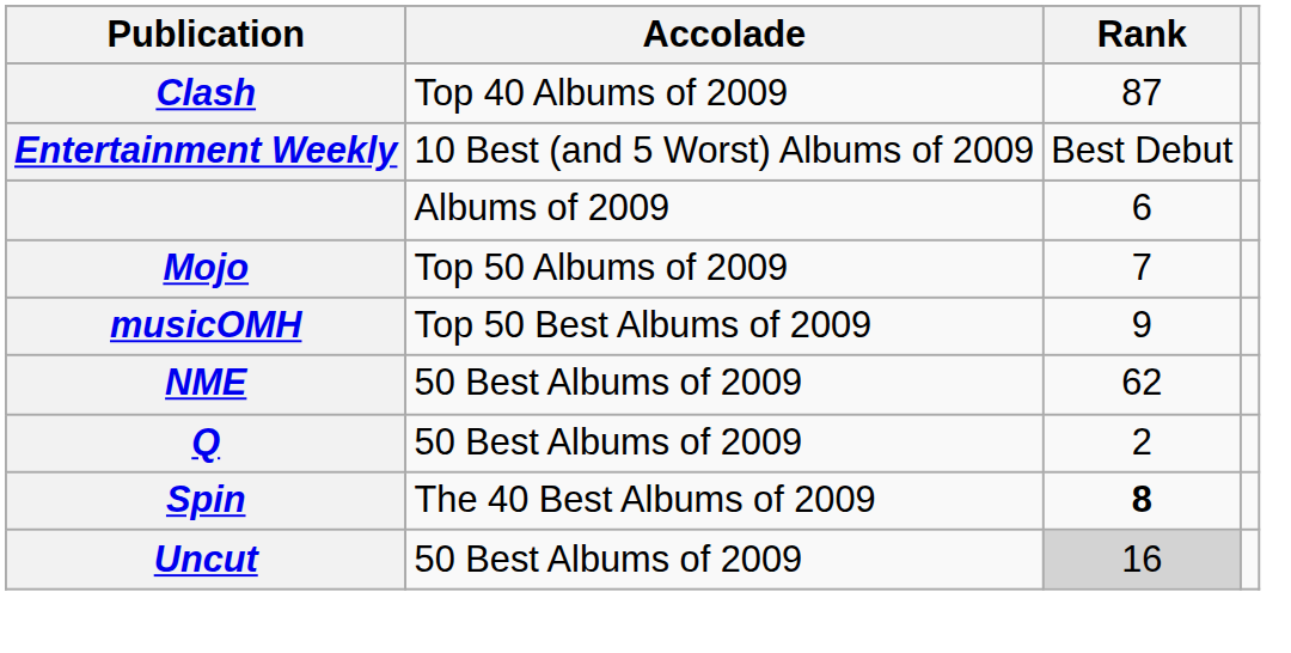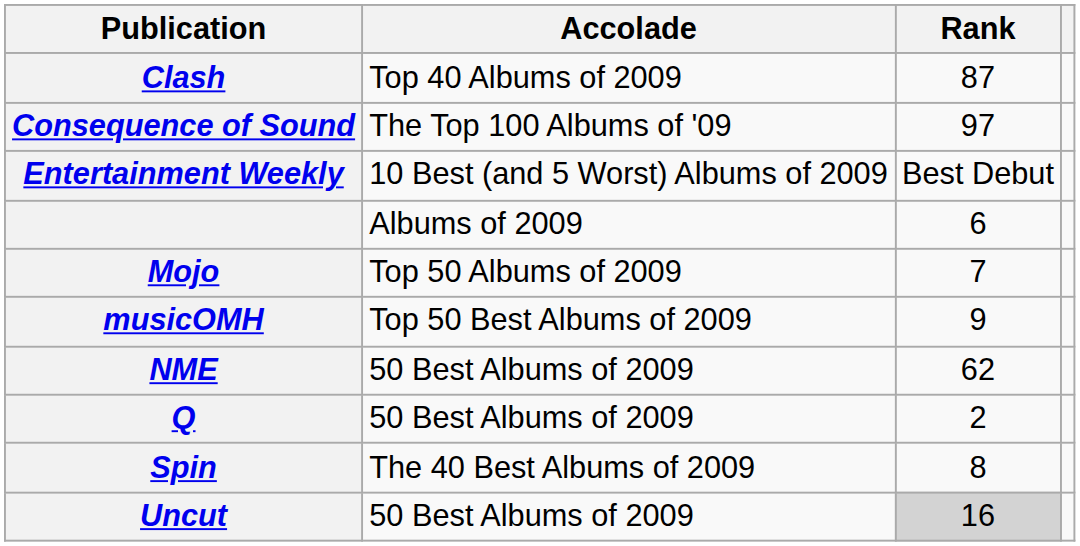+ row: Consequence of Sound | The Top 100 Albums of '09 | 97
Spin | Rank: bold -> normal
